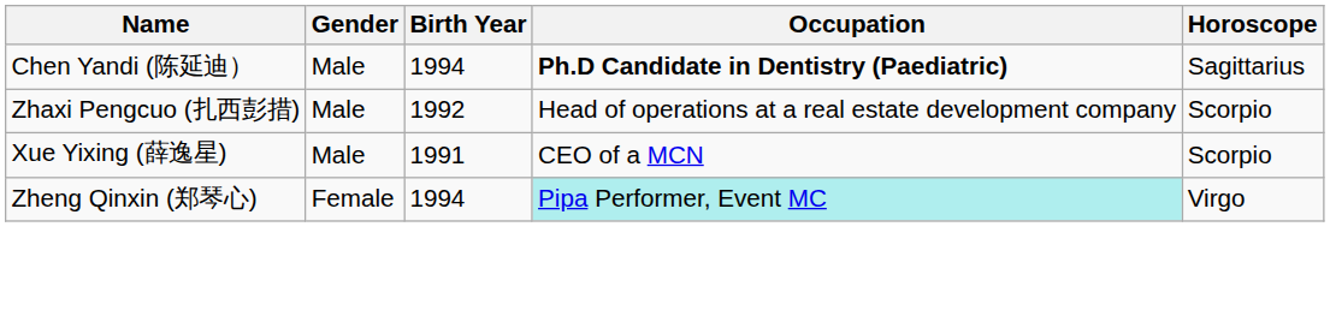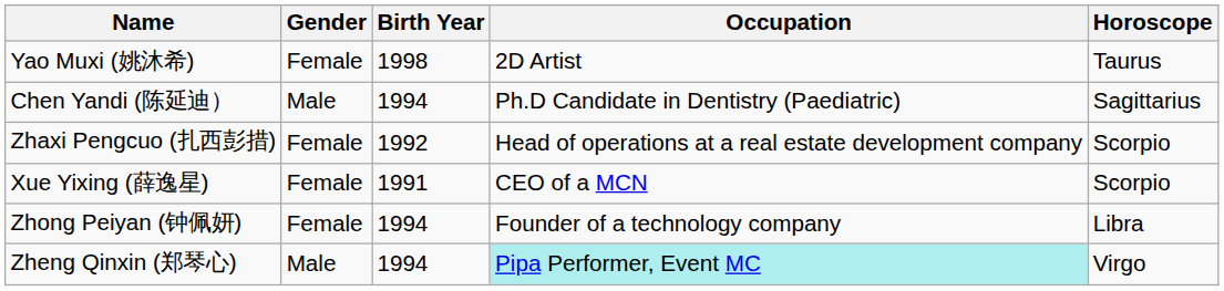+ row: Yao Muxi (姚沐希) | Female | 1998 | 2D Artist | Taurus
Chen Yandi (陈延迪） | Occupation: bold -> normal
Zhaxi Pengcuo (扎西彭措) | Gender: Male -> Female
Xue Yixing (薛逸星) | Gender: Male -> Female
+ row: Zhong Peiyan (钟佩妍) | Female | 1994 | Founder of a technology company | Libra
Zheng Qinxin (郑琴心) | Gender: Female -> Male
